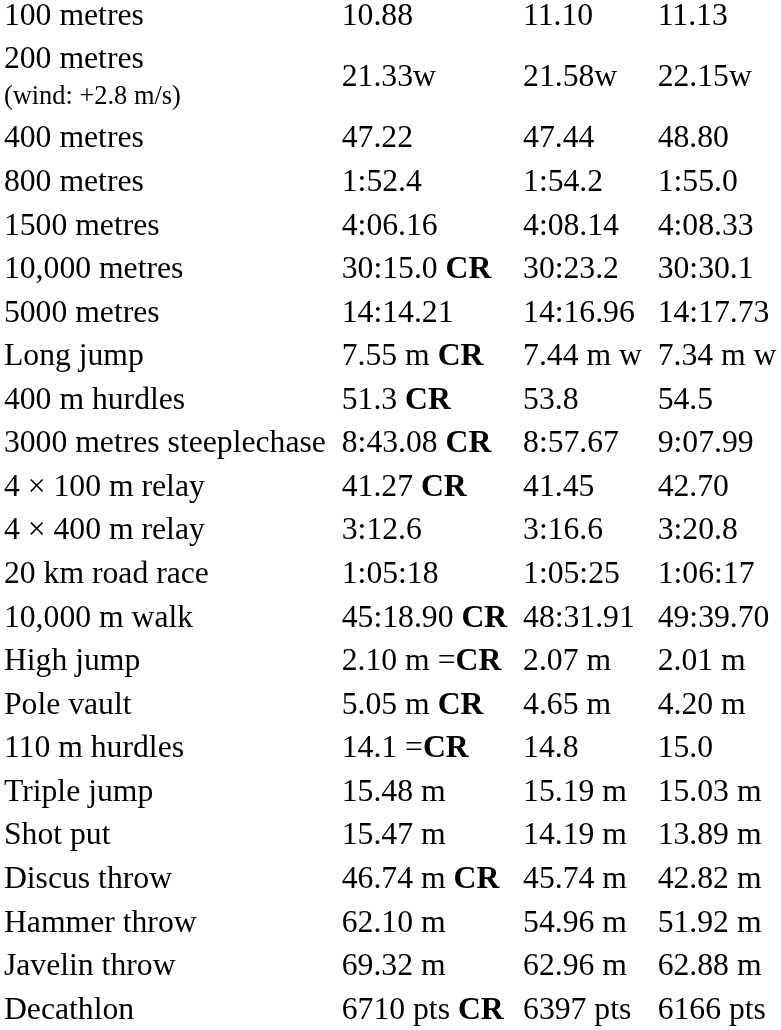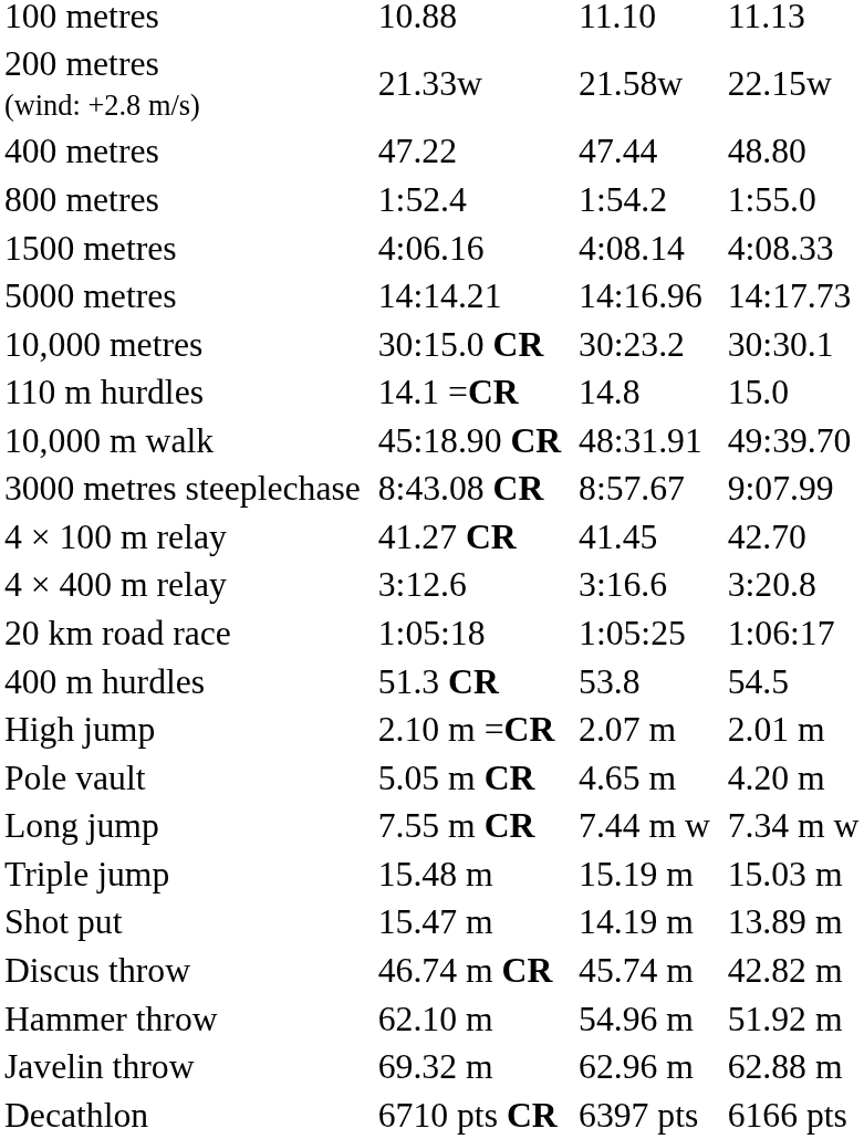rows swapped: 5000 metres <-> 10,000 metres
rows swapped: 110 m hurdles <-> Long jump
rows swapped: 400 m hurdles <-> 10,000 m walk
